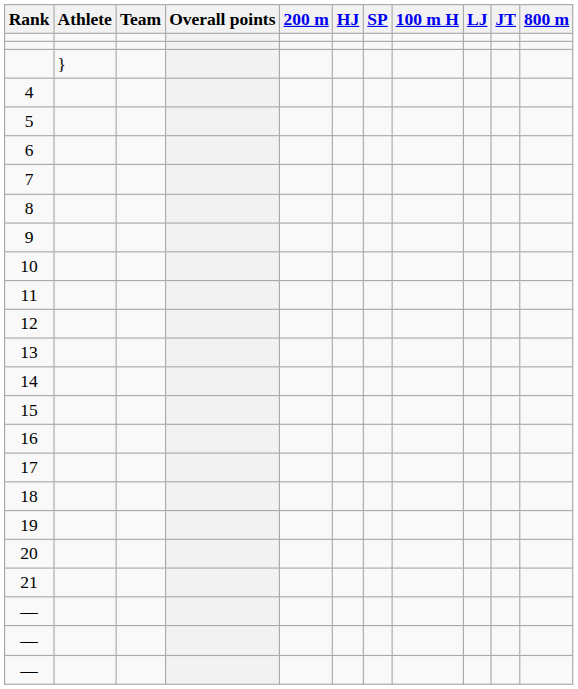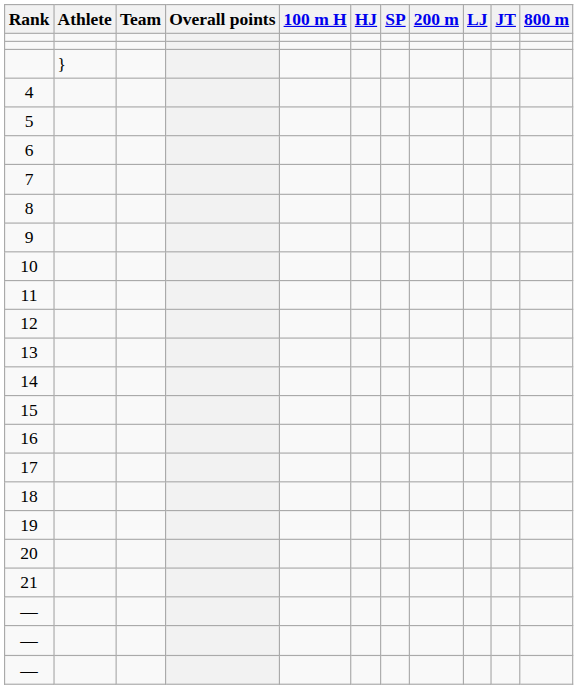columns swapped: 100 m H <-> 200 m
